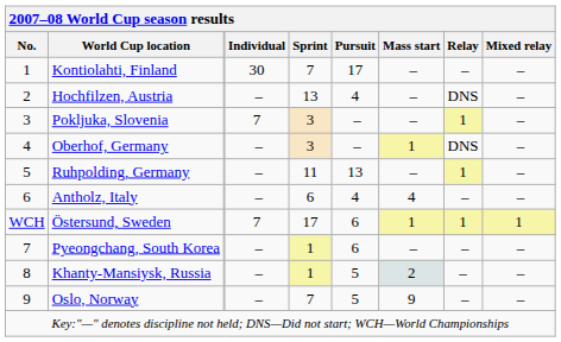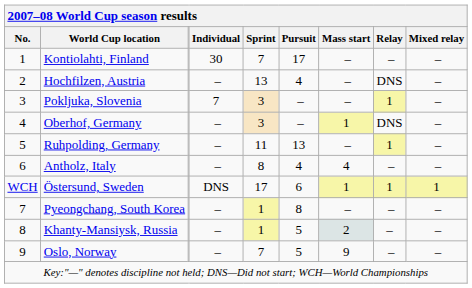Antholz, Italy | Sprint: 6 -> 8
Östersund, Sweden | Individual: 7 -> DNS
Pyeongchang, South Korea | Pursuit: 6 -> 8
